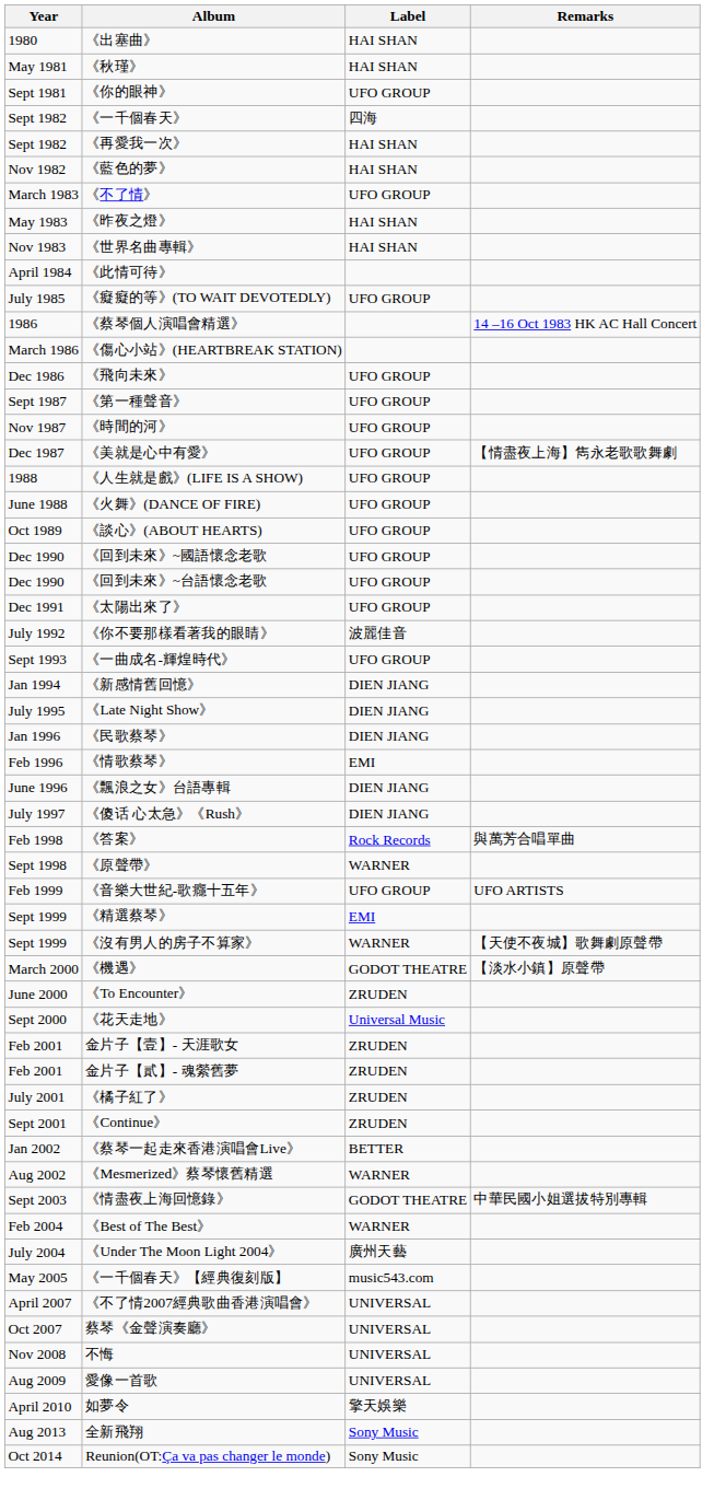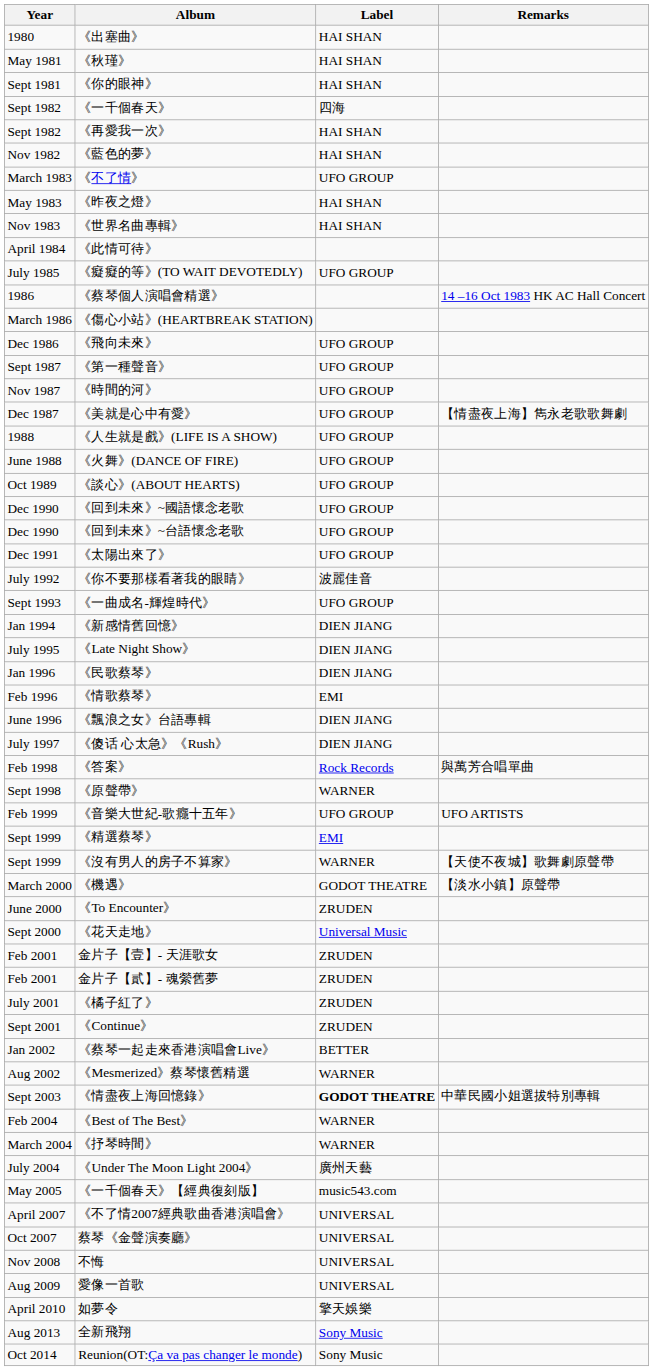《你的眼神》 | Label: UFO GROUP -> HAI SHAN
《情盡夜上海回憶錄》 | Label: normal -> bold
+ row: March 2004 | 《抒琴時間》 | WARNER
